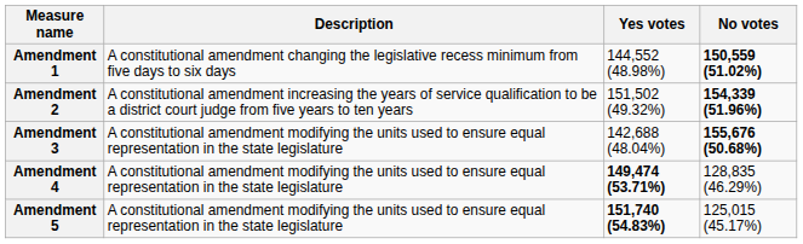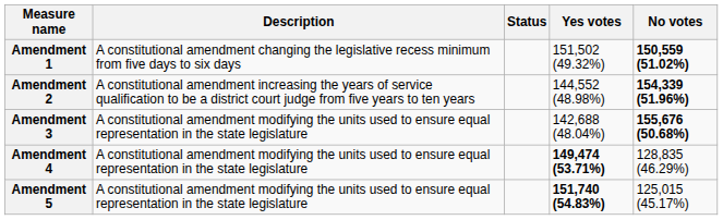+ column: Status
Amendment 1 | Yes votes: 144,552 (48.98%) -> 151,502 (49.32%)
Amendment 2 | Yes votes: 151,502 (49.32%) -> 144,552 (48.98%)
